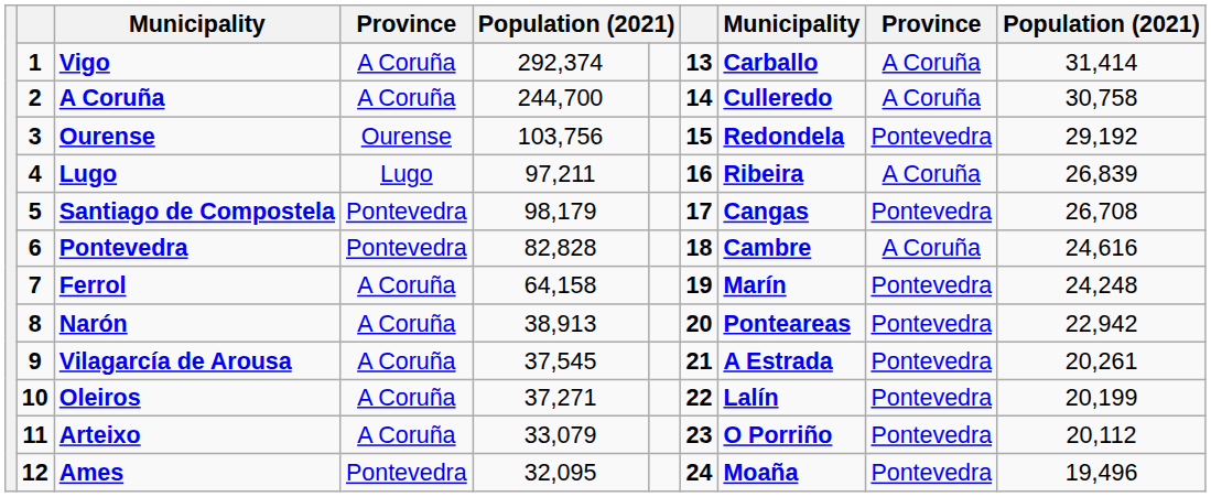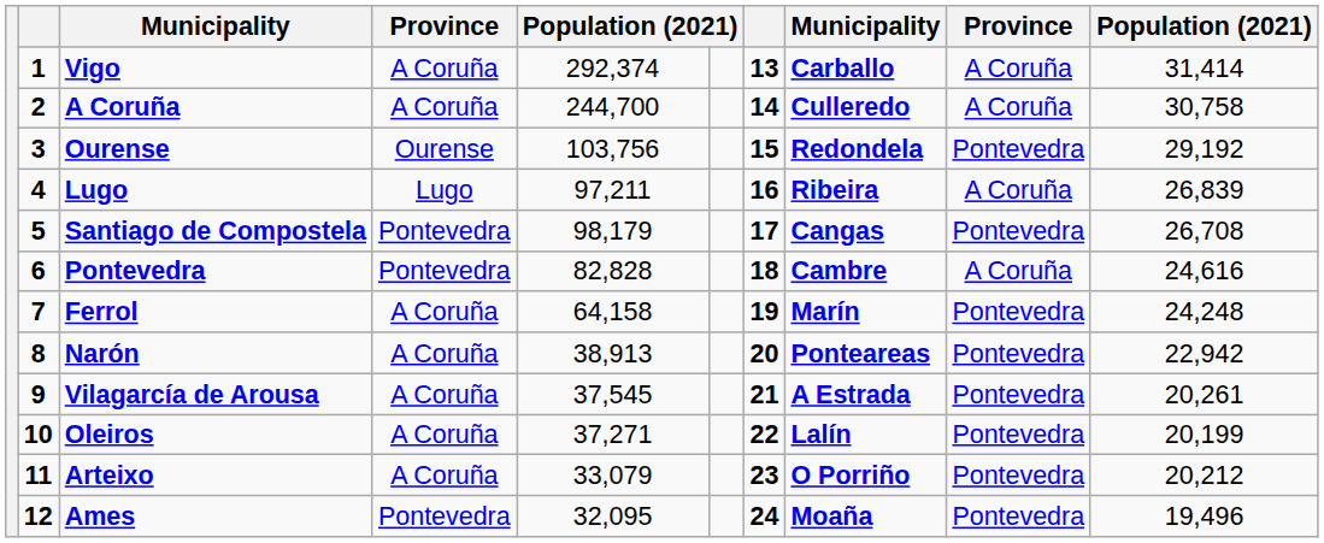Arteixo | column 10: 20,112 -> 20,212
